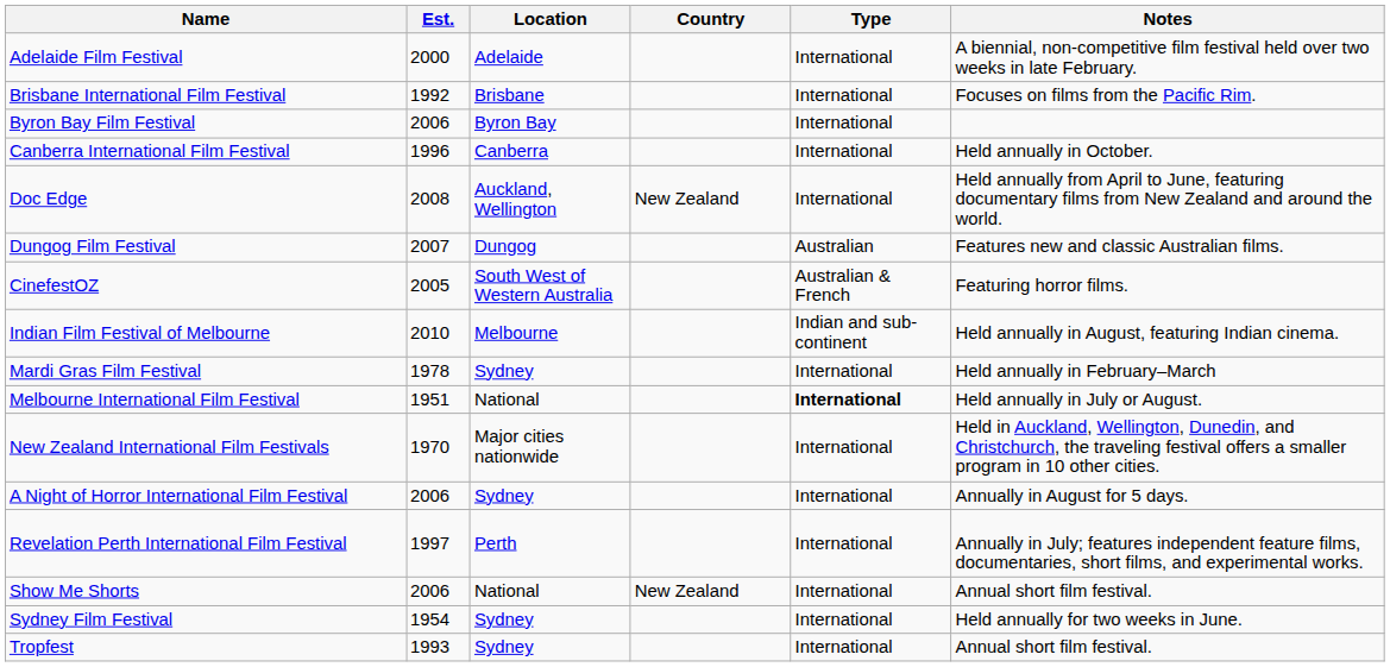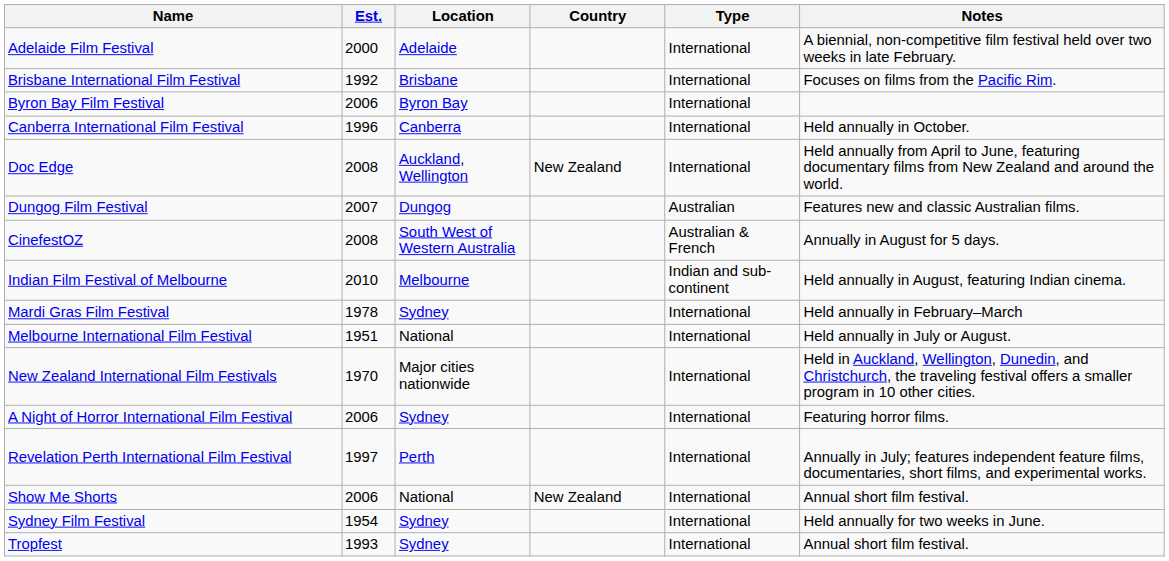CinefestOZ | Est.: 2005 -> 2008
CinefestOZ | Notes: Featuring horror films. -> Annually in August for 5 days.
Melbourne International Film Festival | Type: bold -> normal
A Night of Horror International Film Festival | Notes: Annually in August for 5 days. -> Featuring horror films.
